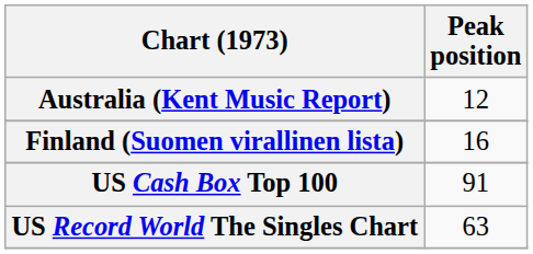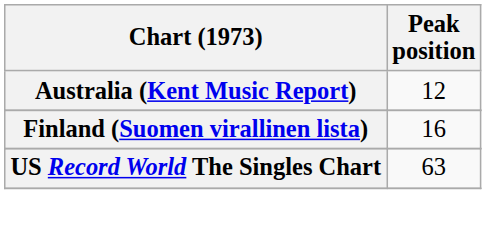- row: US Cash Box Top 100 | 91
